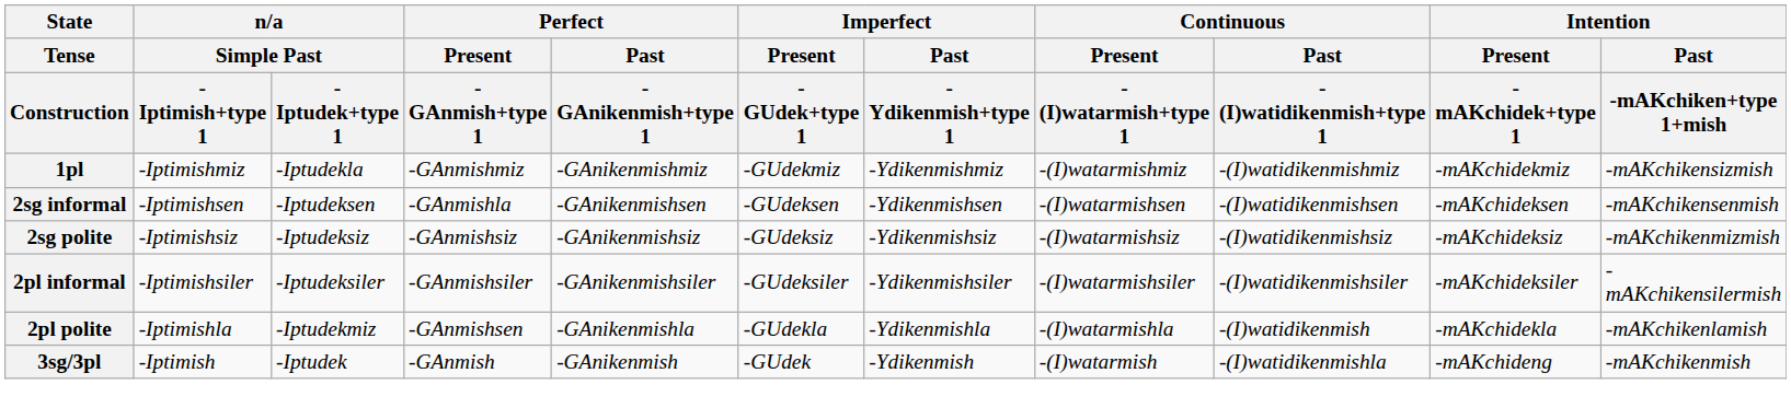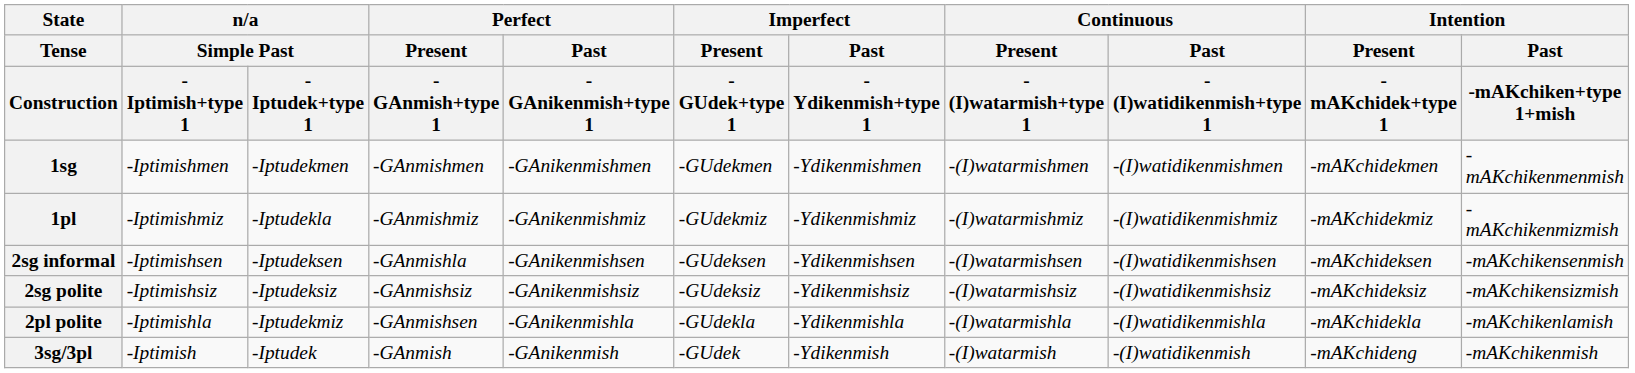+ row: 1sg | -Iptimishmen | -Iptudekmen | -GAnmishmen | -GAnikenmishmen | -GUdekmen | -Ydikenmishmen | -(I)watarmishmen | -(I)watidikenmishmen | -mAKchidekmen | -mAKchikenmenmish
1pl | Intention / Past / -mAKchiken+type 1+mish: -mAKchikensizmish -> -mAKchikenmizmish
2sg polite | Intention / Past / -mAKchiken+type 1+mish: -mAKchikenmizmish -> -mAKchikensizmish
- row: 2pl informal | -Iptimishsiler | -Iptudeksiler | -GAnmishsiler | -GAnikenmishsiler | -GUdeksiler | -Ydikenmishsiler | -(I)watarmishsiler | -(I)watidikenmishsiler | -mAKchideksiler | -mAKchikensilermish
2pl polite | Continuous / Past / -(I)watidikenmish+type 1: -(I)watidikenmish -> -(I)watidikenmishla
3sg/3pl | Continuous / Past / -(I)watidikenmish+type 1: -(I)watidikenmishla -> -(I)watidikenmish
